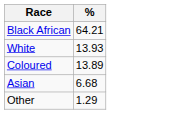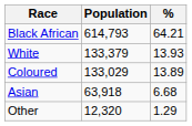+ column: Population | 614,793 | 133,379 | 133,029 | 63,918 | 12,320
